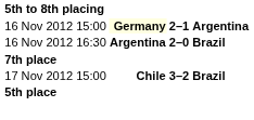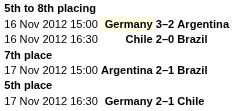16 Nov 2012 15:00 | column 3: 2–1 -> 3–2
16 Nov 2012 16:30 | column 2: Argentina -> Chile
17 Nov 2012 15:00 | column 2: Chile -> Argentina
17 Nov 2012 15:00 | column 3: 3–2 -> 2–1
+ row: 17 Nov 2012 16:30 | Germany | 2–1 | Chile
